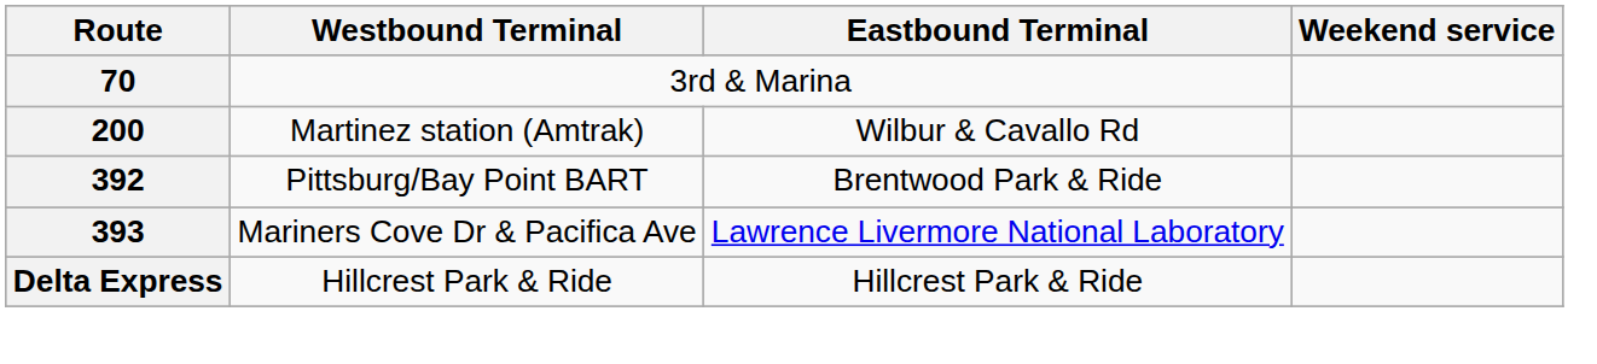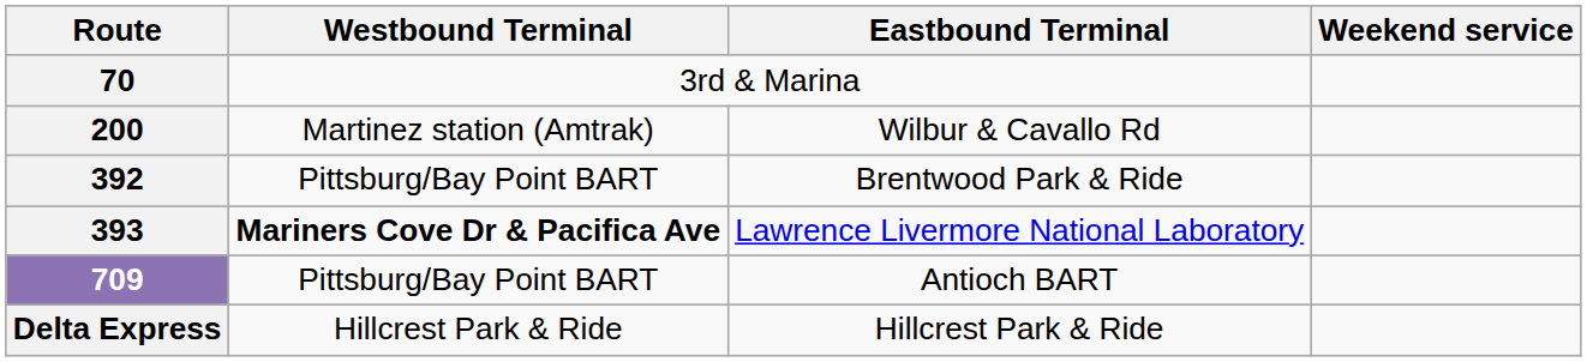393 | Westbound Terminal: normal -> bold
+ row: 709 | Pittsburg/Bay Point BART | Antioch BART
